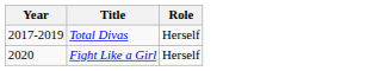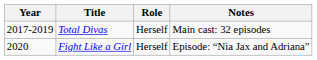+ column: Notes | Main cast: 32 episodes | Episode: “Nia Jax and Adriana”
